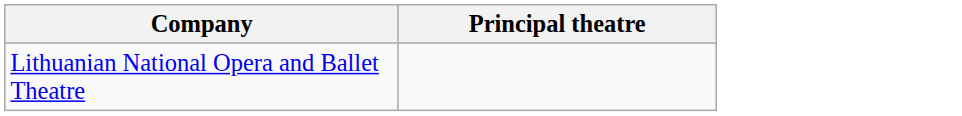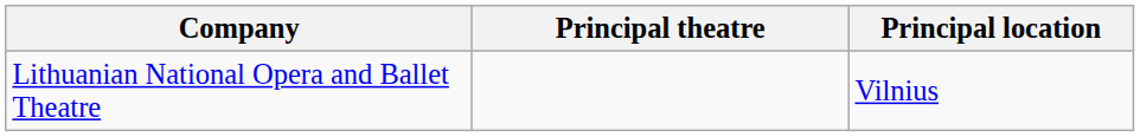+ column: Principal location | Vilnius
